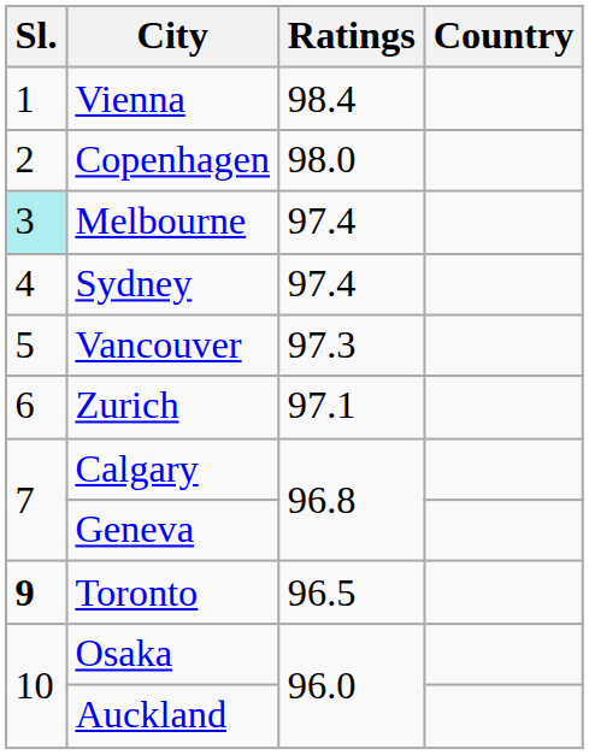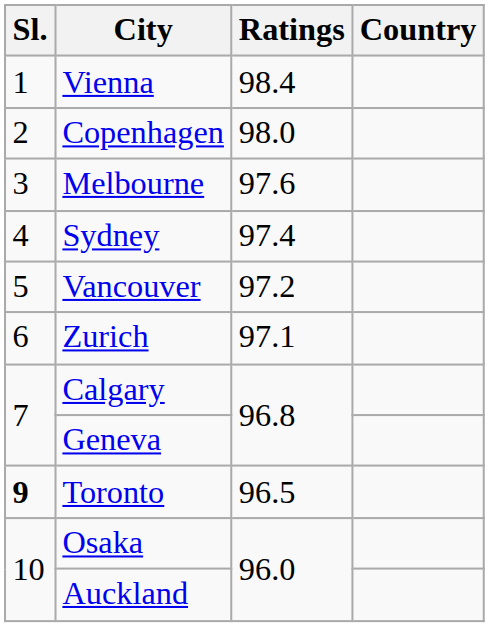Melbourne | Sl.: paleturquoise background -> no background
Melbourne | Ratings: 97.4 -> 97.6
Vancouver | Ratings: 97.3 -> 97.2
